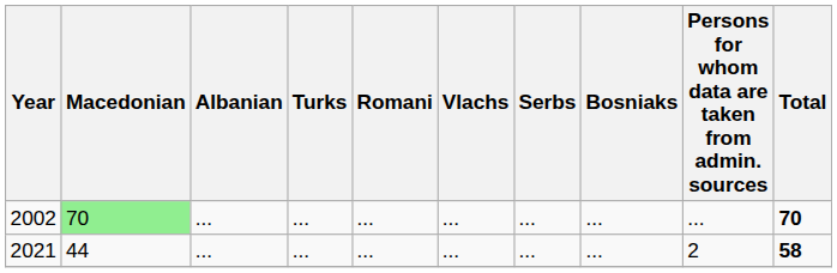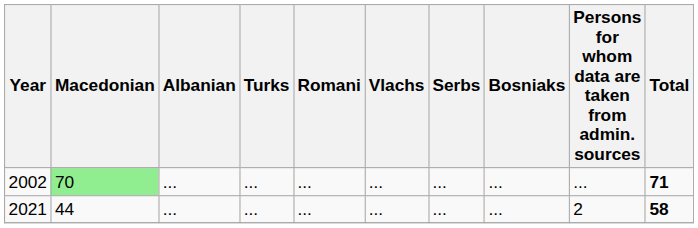2002 | Total: 70 -> 71
